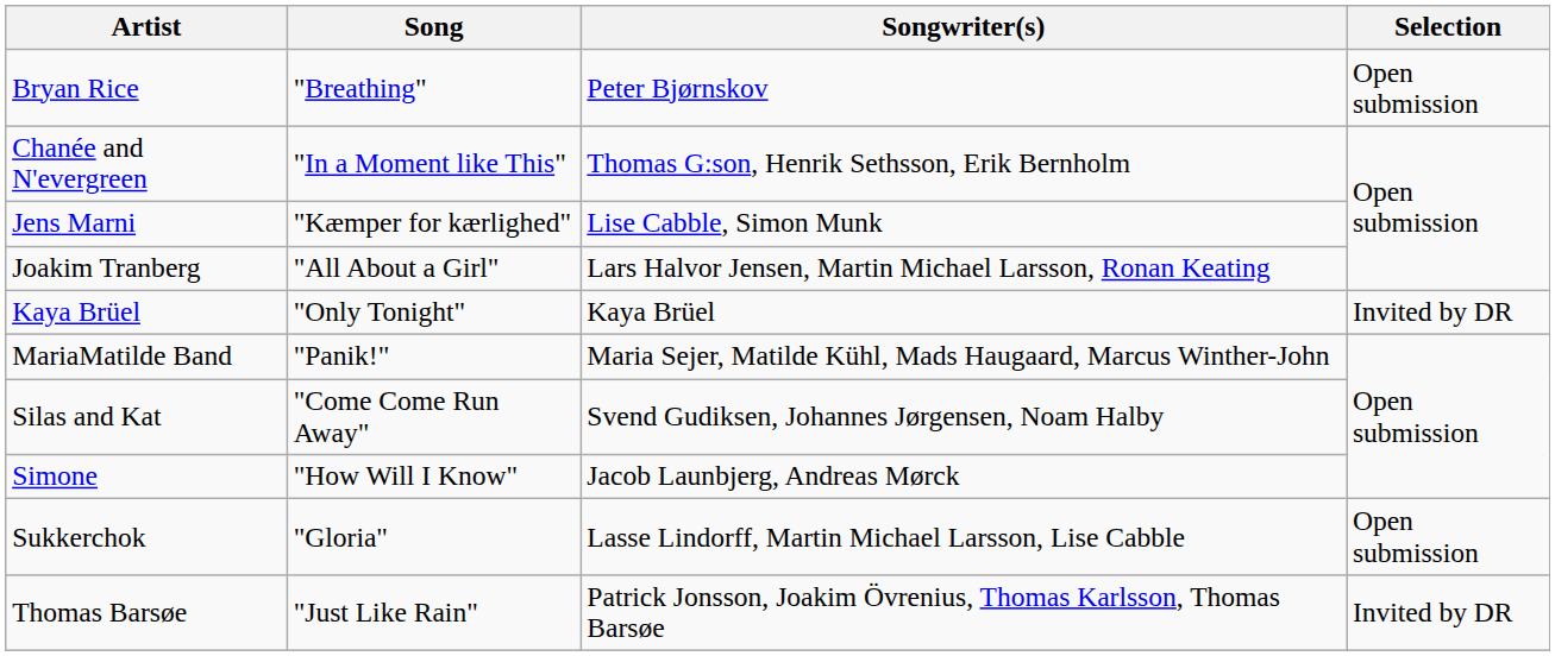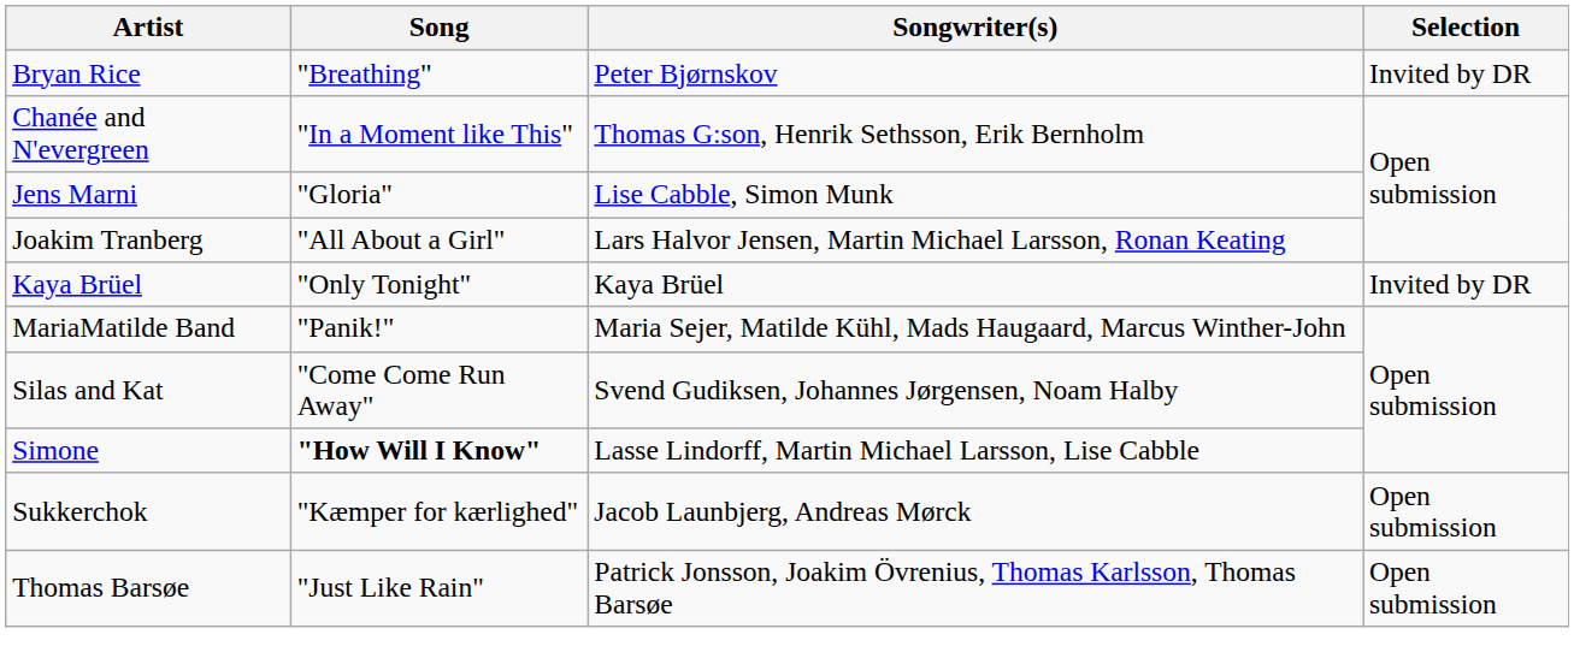Bryan Rice | Selection: Open submission -> Invited by DR
Jens Marni | Song: "Kæmper for kærlighed" -> "Gloria"
Simone | Song: normal -> bold
Simone | Songwriter(s): Jacob Launbjerg, Andreas Mørck -> Lasse Lindorff, Martin Michael Larsson, Lise Cabble
Sukkerchok | Song: "Gloria" -> "Kæmper for kærlighed"
Sukkerchok | Songwriter(s): Lasse Lindorff, Martin Michael Larsson, Lise Cabble -> Jacob Launbjerg, Andreas Mørck
Thomas Barsøe | Selection: Invited by DR -> Open submission
